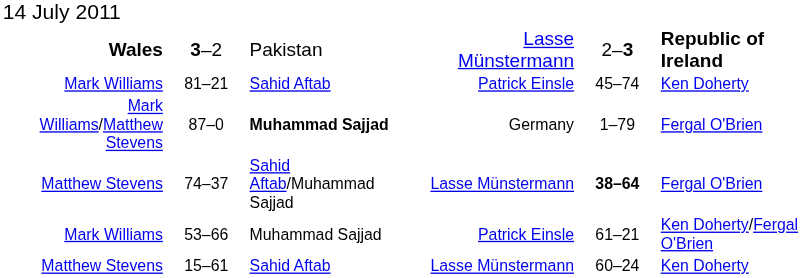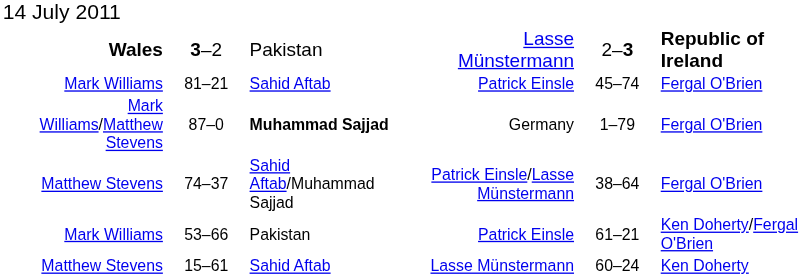81–21 | column 6: Ken Doherty -> Fergal O'Brien
74–37 | column 4: Lasse Münstermann -> Patrick Einsle/Lasse Münstermann
74–37 | column 5: bold -> normal
53–66 | column 3: Muhammad Sajjad -> Pakistan
